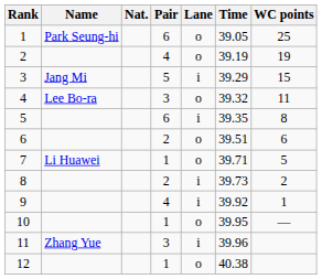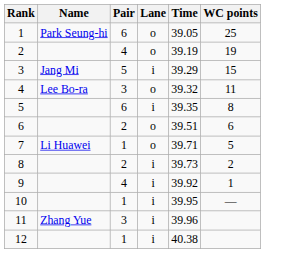- column: Nat.
10 | Lane: o -> i
12 | Lane: o -> i
